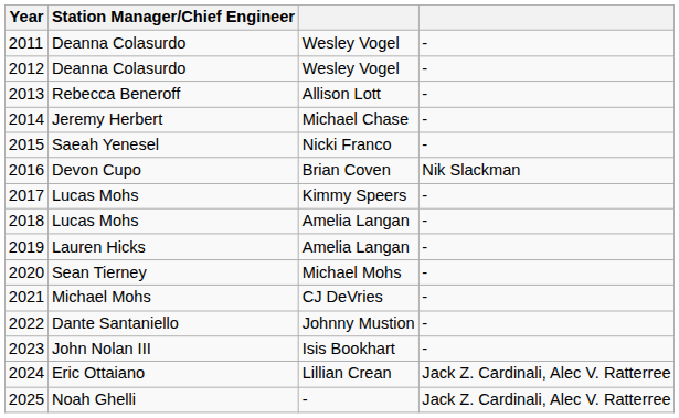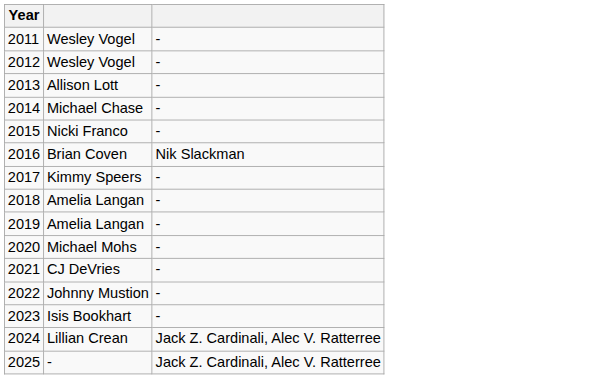- column: Station Manager/Chief Engineer | Deanna Colasurdo | Deanna Colasurdo | Rebecca Beneroff | Jeremy Herbert | Saeah Yenesel | Devon Cupo | Lucas Mohs | Lucas Mohs | Lauren Hicks | Sean Tierney | Michael Mohs | Dante Santaniello | John Nolan III | Eric Ottaiano | Noah Ghelli
